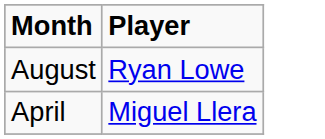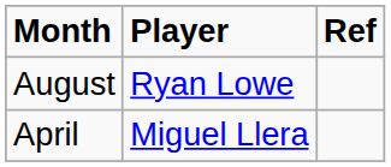+ column: Ref
